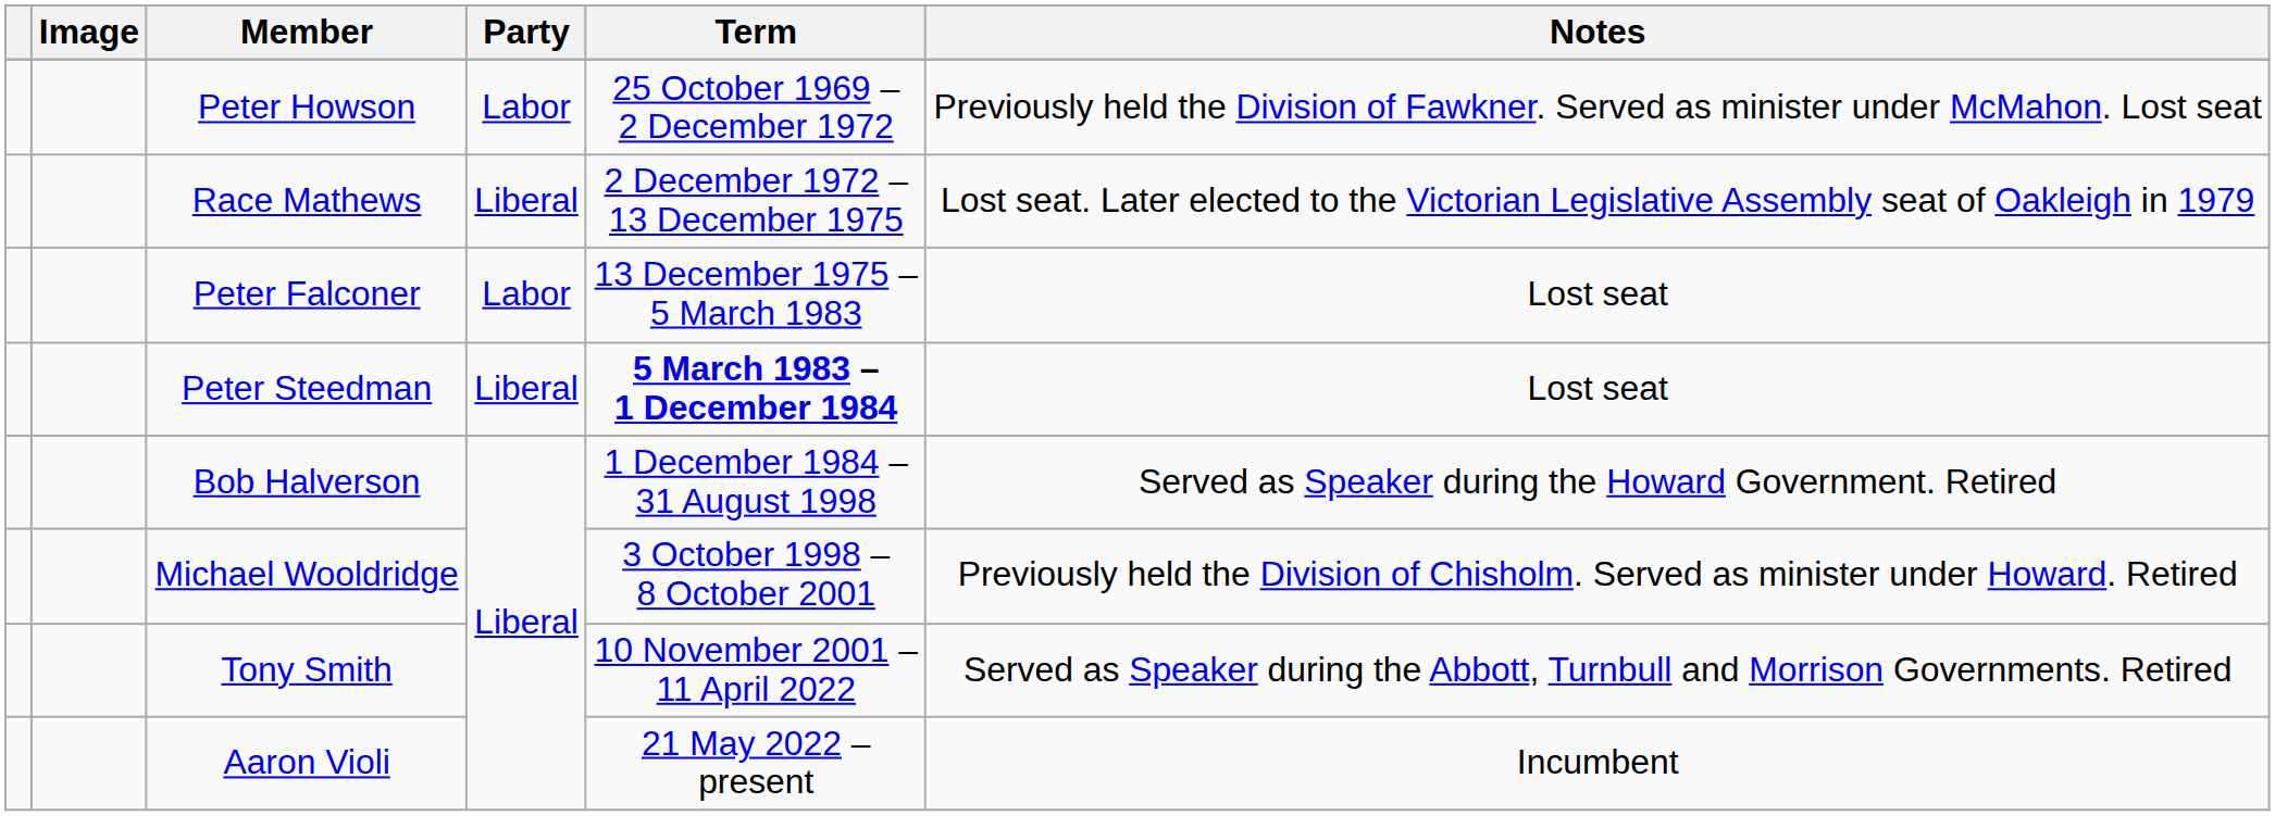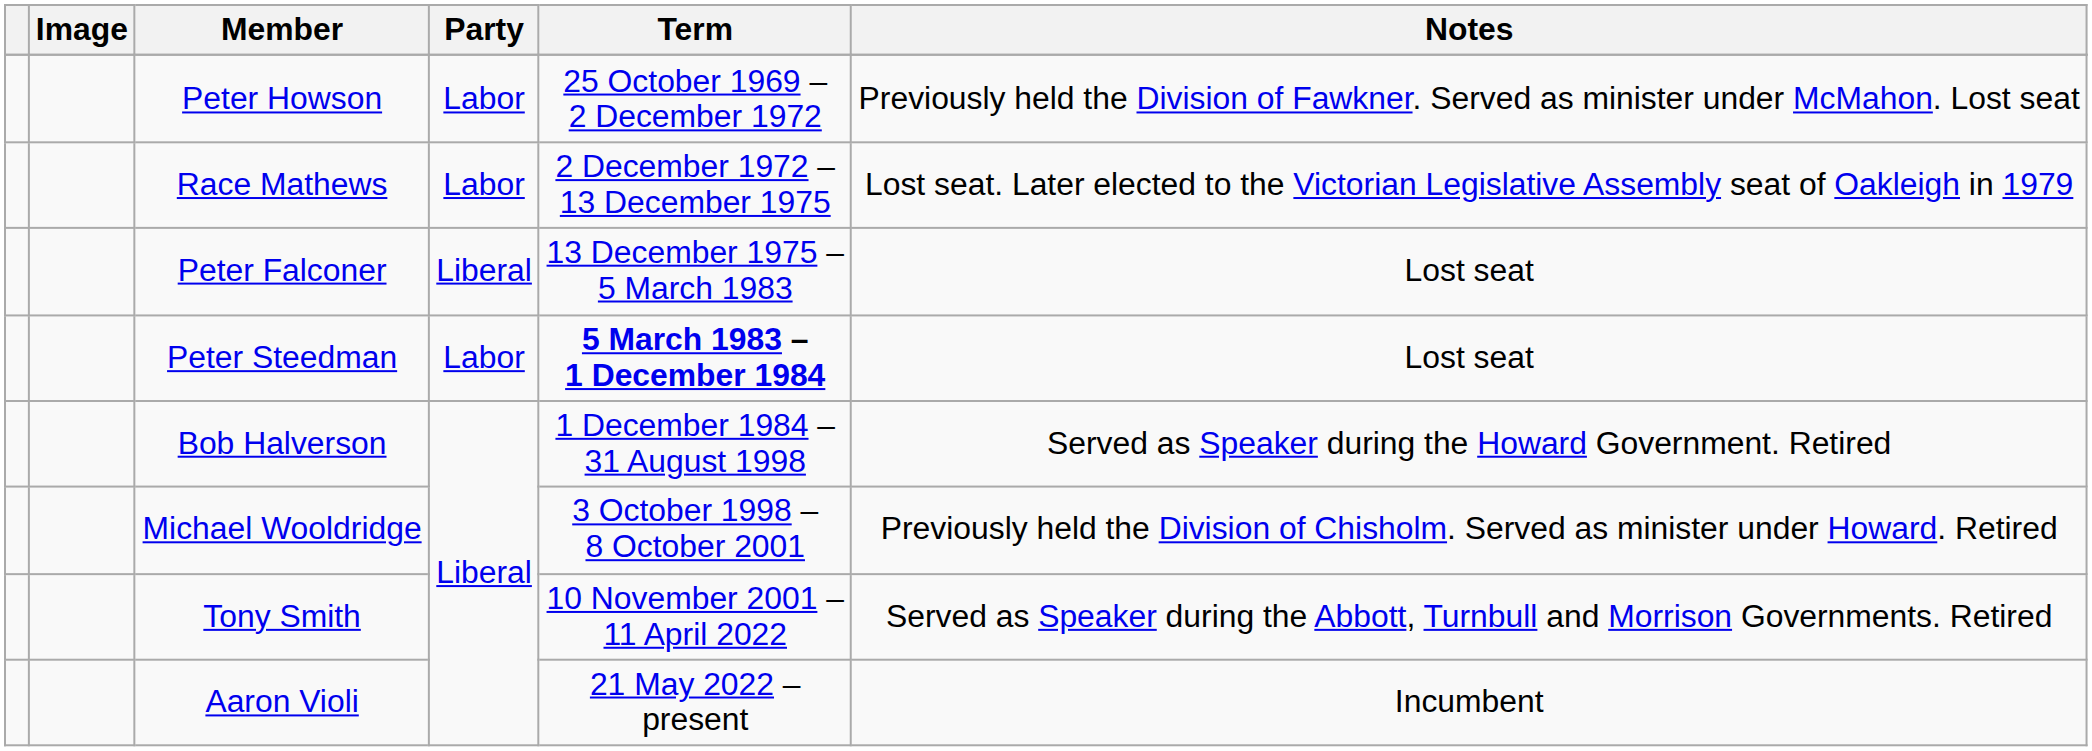Race Mathews | Party: Liberal -> Labor
Peter Falconer | Party: Labor -> Liberal
Peter Steedman | Party: Liberal -> Labor
